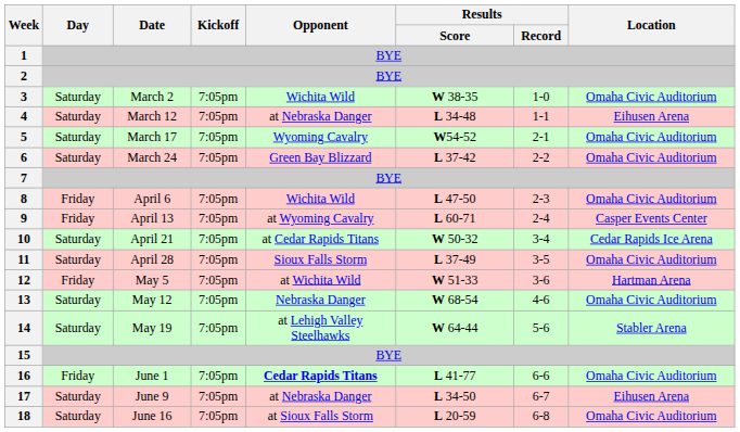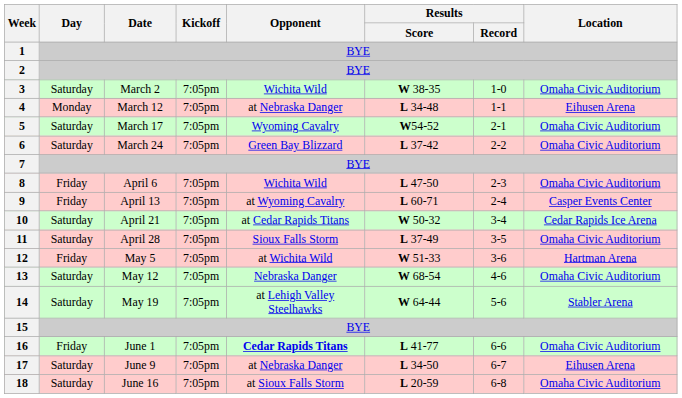4 | Day: Saturday -> Monday
